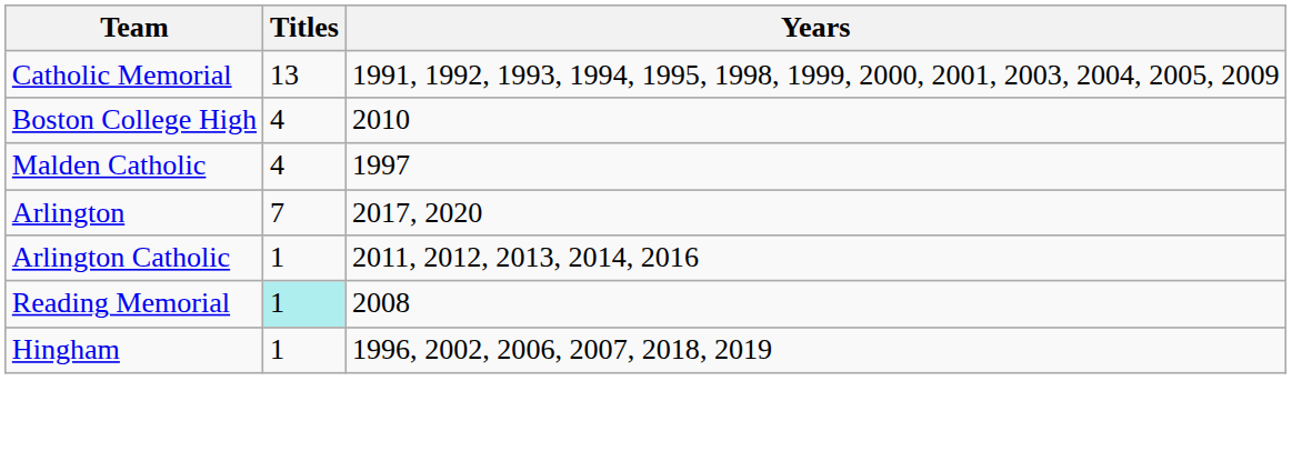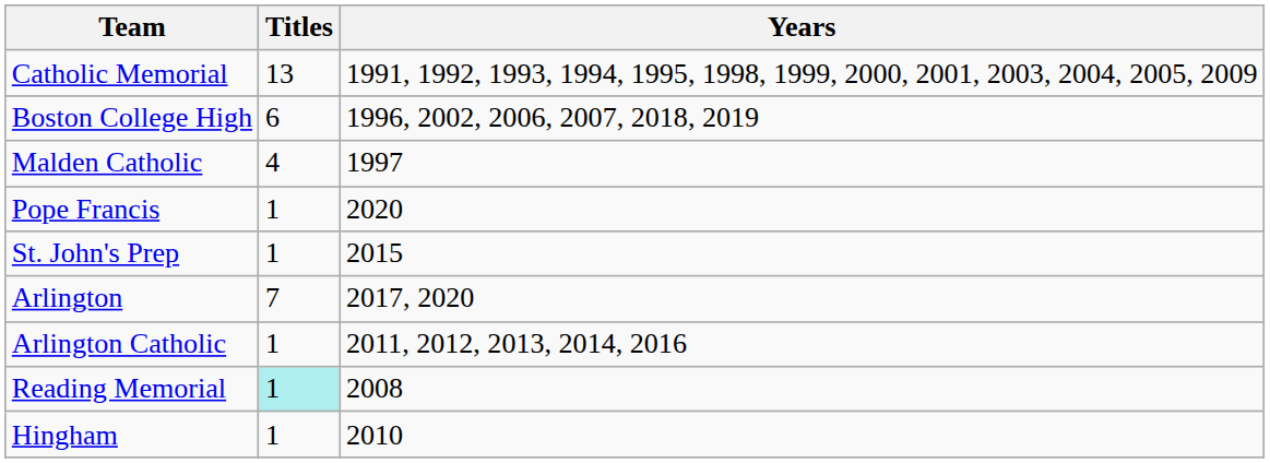Boston College High | Titles: 4 -> 6
Boston College High | Years: 2010 -> 1996, 2002, 2006, 2007, 2018, 2019
+ row: Pope Francis | 1 | 2020
+ row: St. John's Prep | 1 | 2015
Hingham | Years: 1996, 2002, 2006, 2007, 2018, 2019 -> 2010
